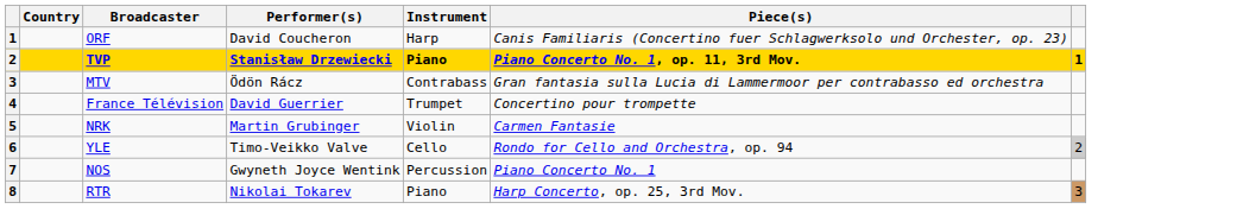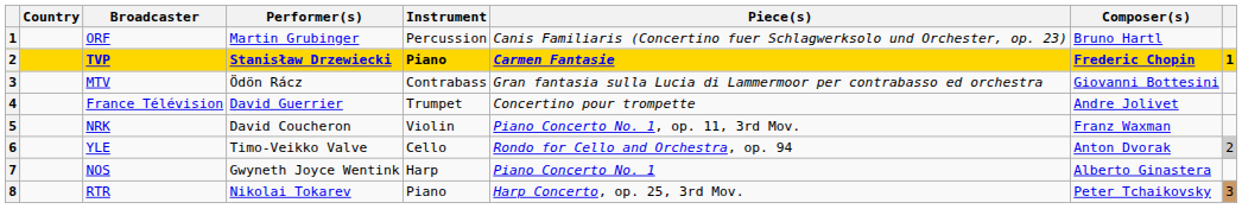+ column: Composer(s) | Bruno Hartl | Frederic Chopin | Giovanni Bottesini | Andre Jolivet | Franz Waxman | Anton Dvorak | Alberto Ginastera | Peter Tchaikovsky
ORF | Performer(s): David Coucheron -> Martin Grubinger
ORF | Instrument: Harp -> Percussion
TVP | Piece(s): Piano Concerto No. 1, op. 11, 3rd Mov. -> Carmen Fantasie
NRK | Performer(s): Martin Grubinger -> David Coucheron
NRK | Piece(s): Carmen Fantasie -> Piano Concerto No. 1, op. 11, 3rd Mov.
NOS | Instrument: Percussion -> Harp
